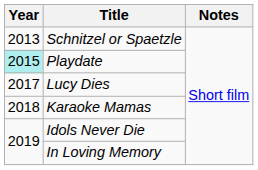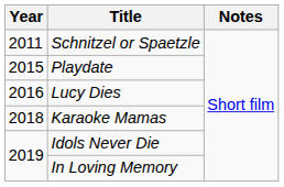Schnitzel or Spaetzle | Year: 2013 -> 2011
Playdate | Year: paleturquoise background -> no background
Lucy Dies | Year: 2017 -> 2016
